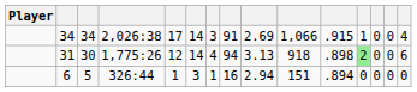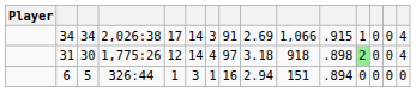31 | column 8: 94 -> 97
31 | column 9: 3.13 -> 3.18
31 | column 15: 6 -> 4
